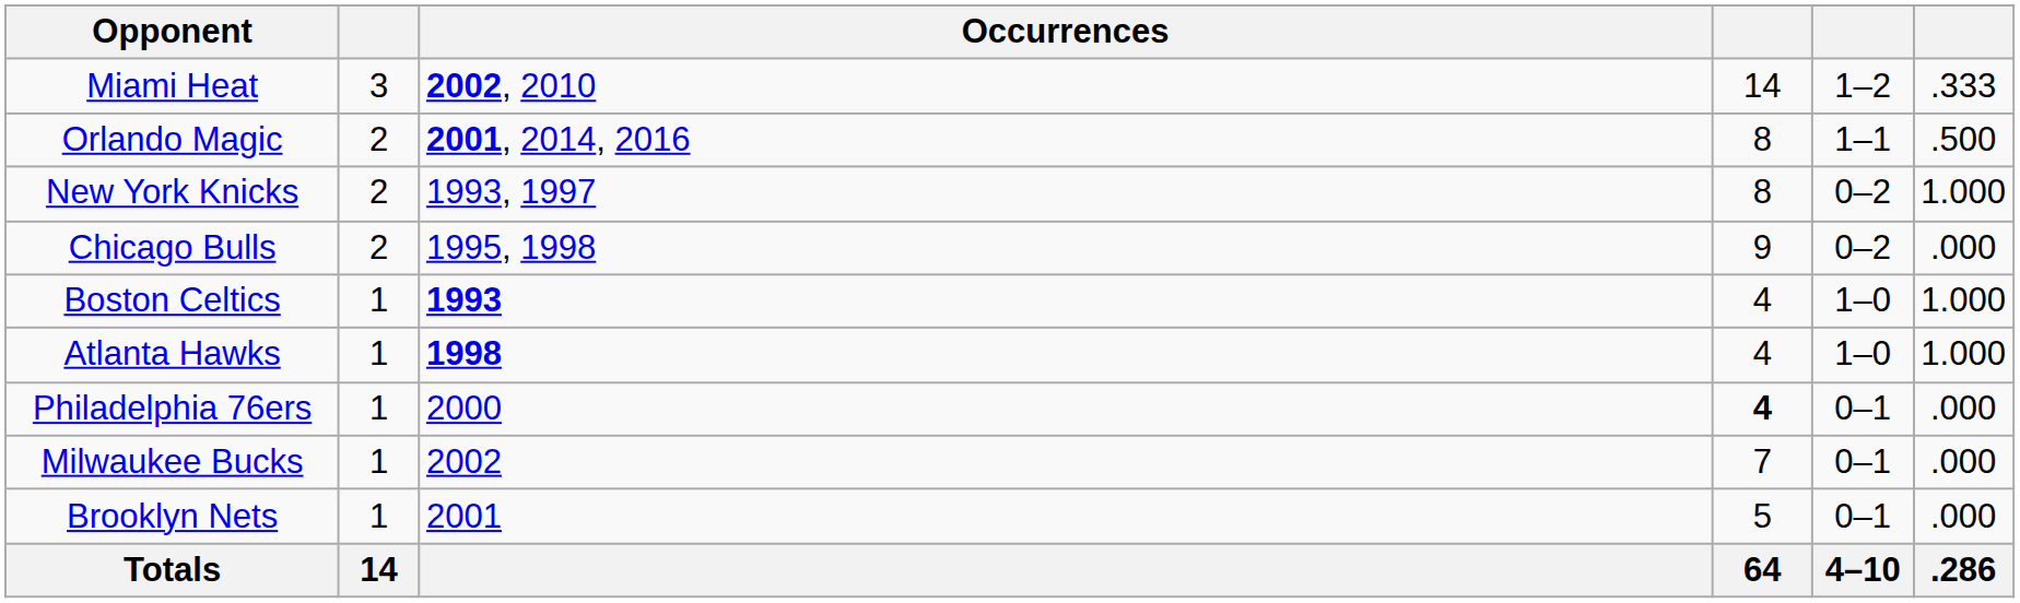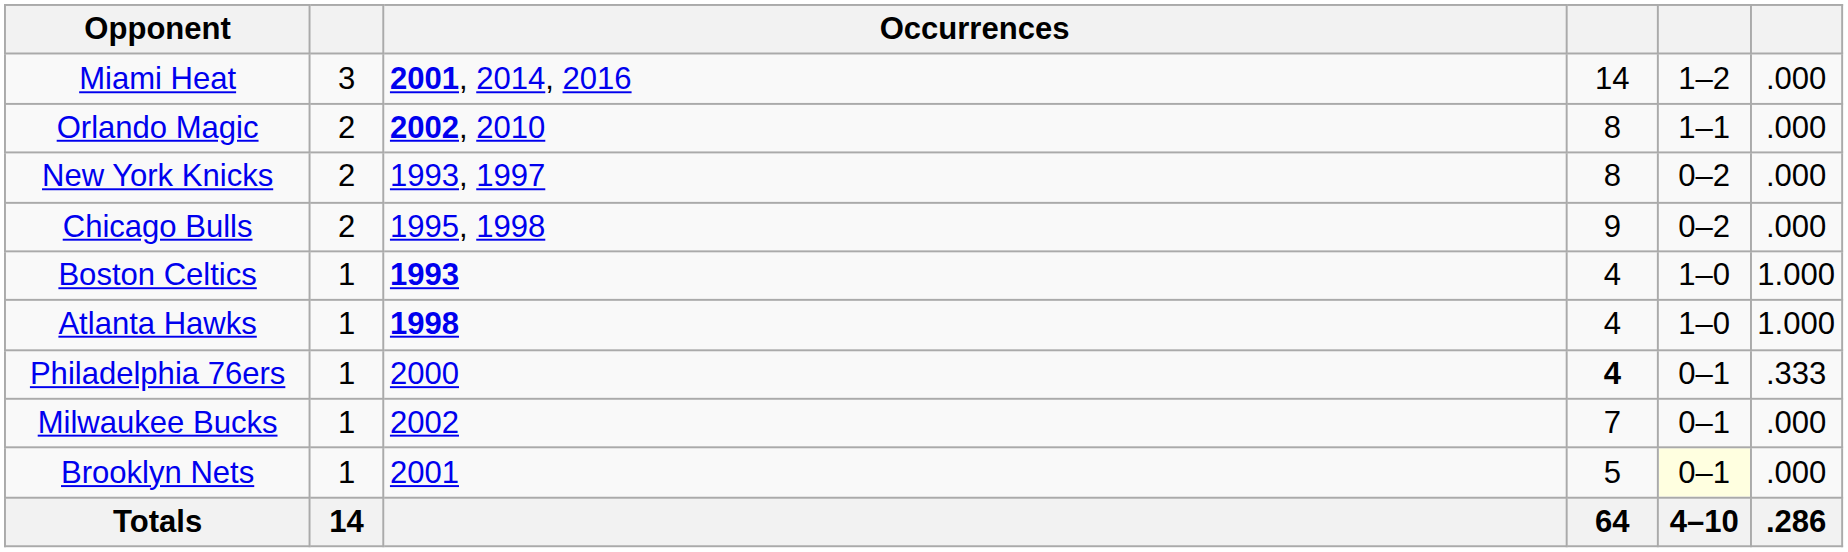Miami Heat | Occurrences: 2002, 2010 -> 2001, 2014, 2016
Miami Heat | column 6: .333 -> .000
Orlando Magic | Occurrences: 2001, 2014, 2016 -> 2002, 2010
Orlando Magic | column 6: .500 -> .000
New York Knicks | column 6: 1.000 -> .000
Philadelphia 76ers | column 6: .000 -> .333
Brooklyn Nets | column 5: no background -> lightyellow background
